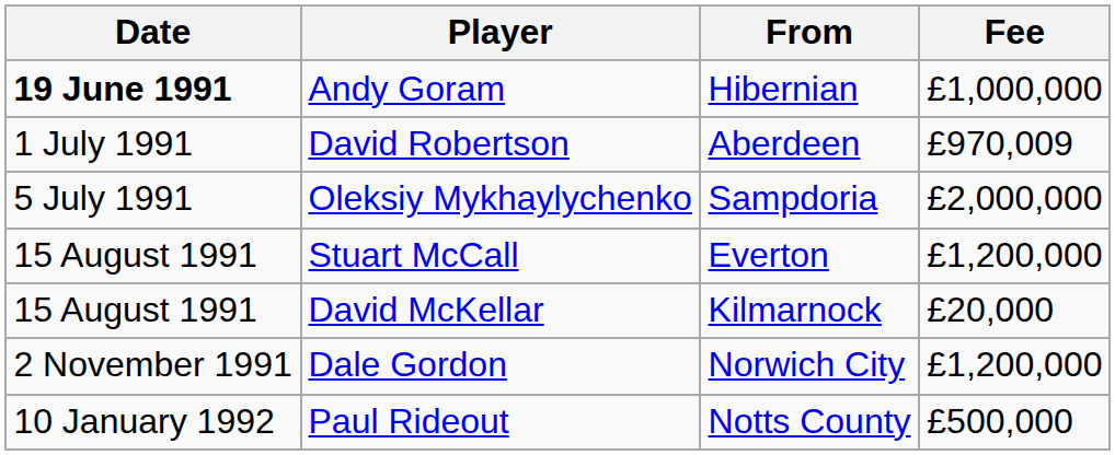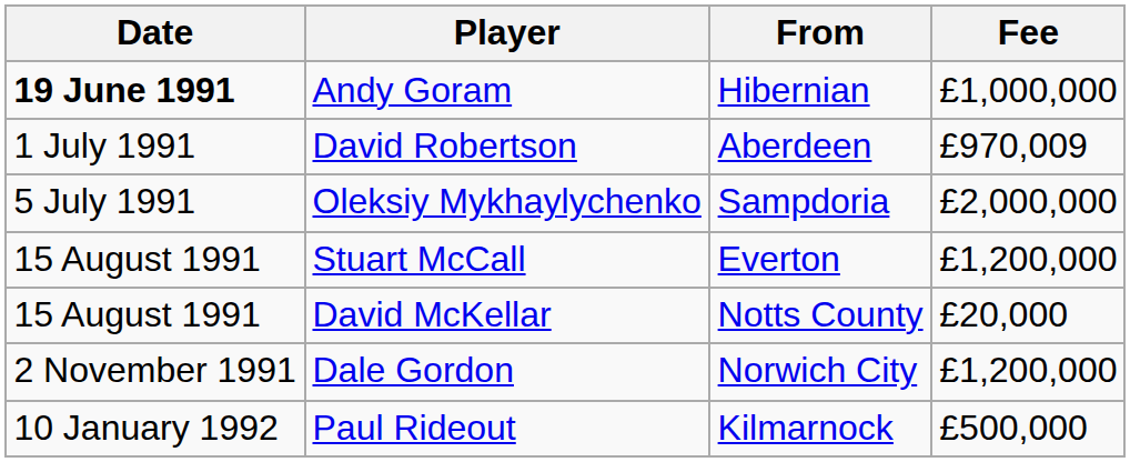David McKellar | From: Kilmarnock -> Notts County
Paul Rideout | From: Notts County -> Kilmarnock
